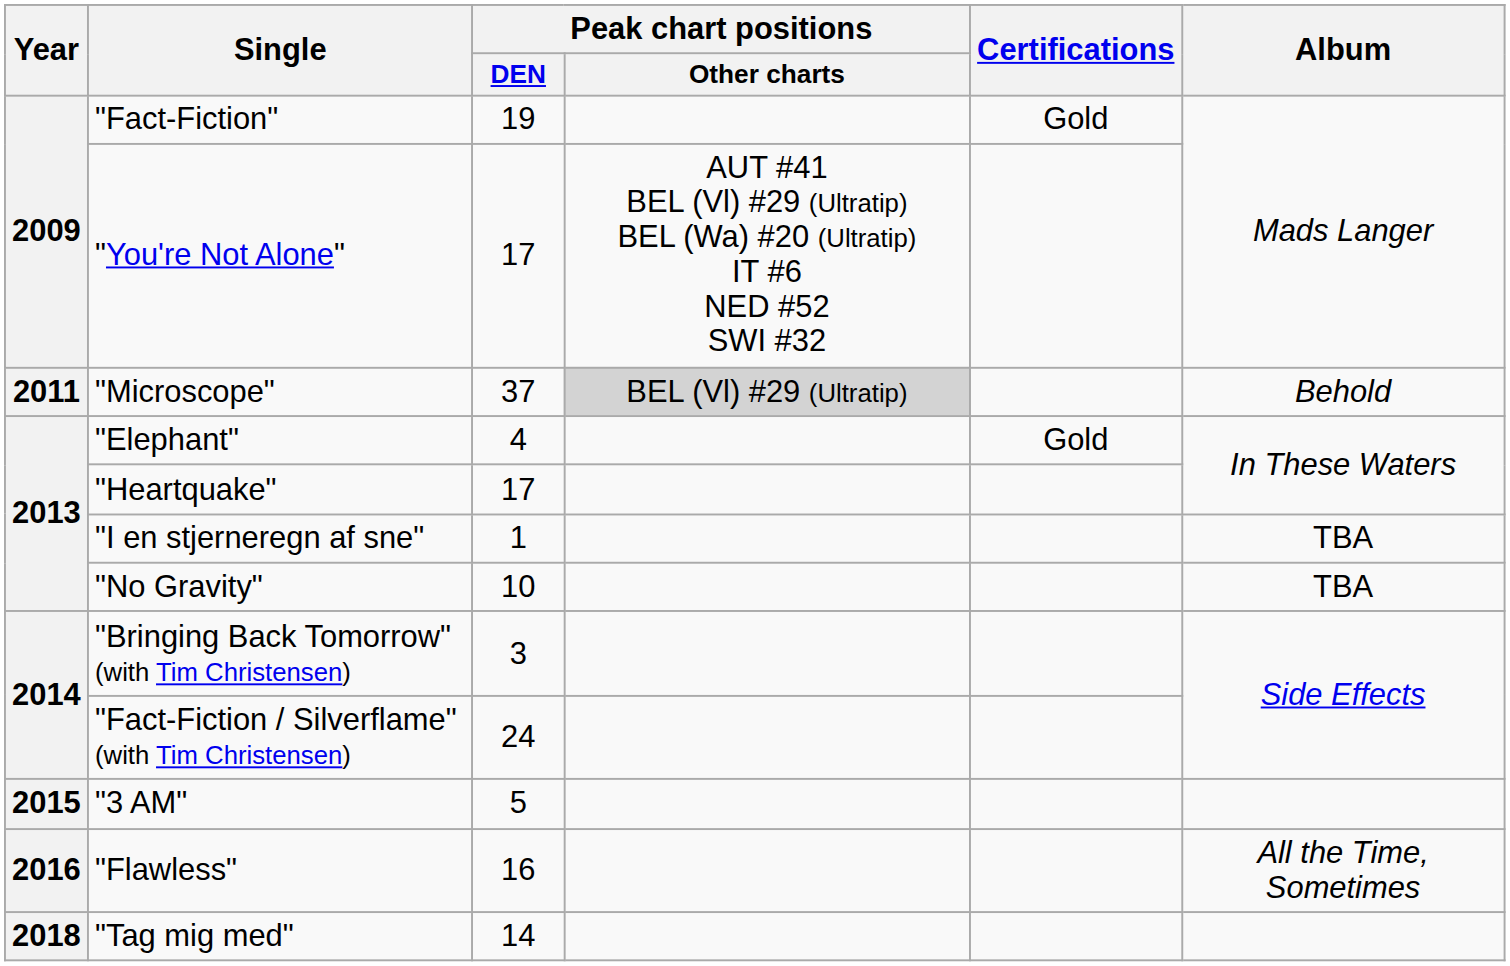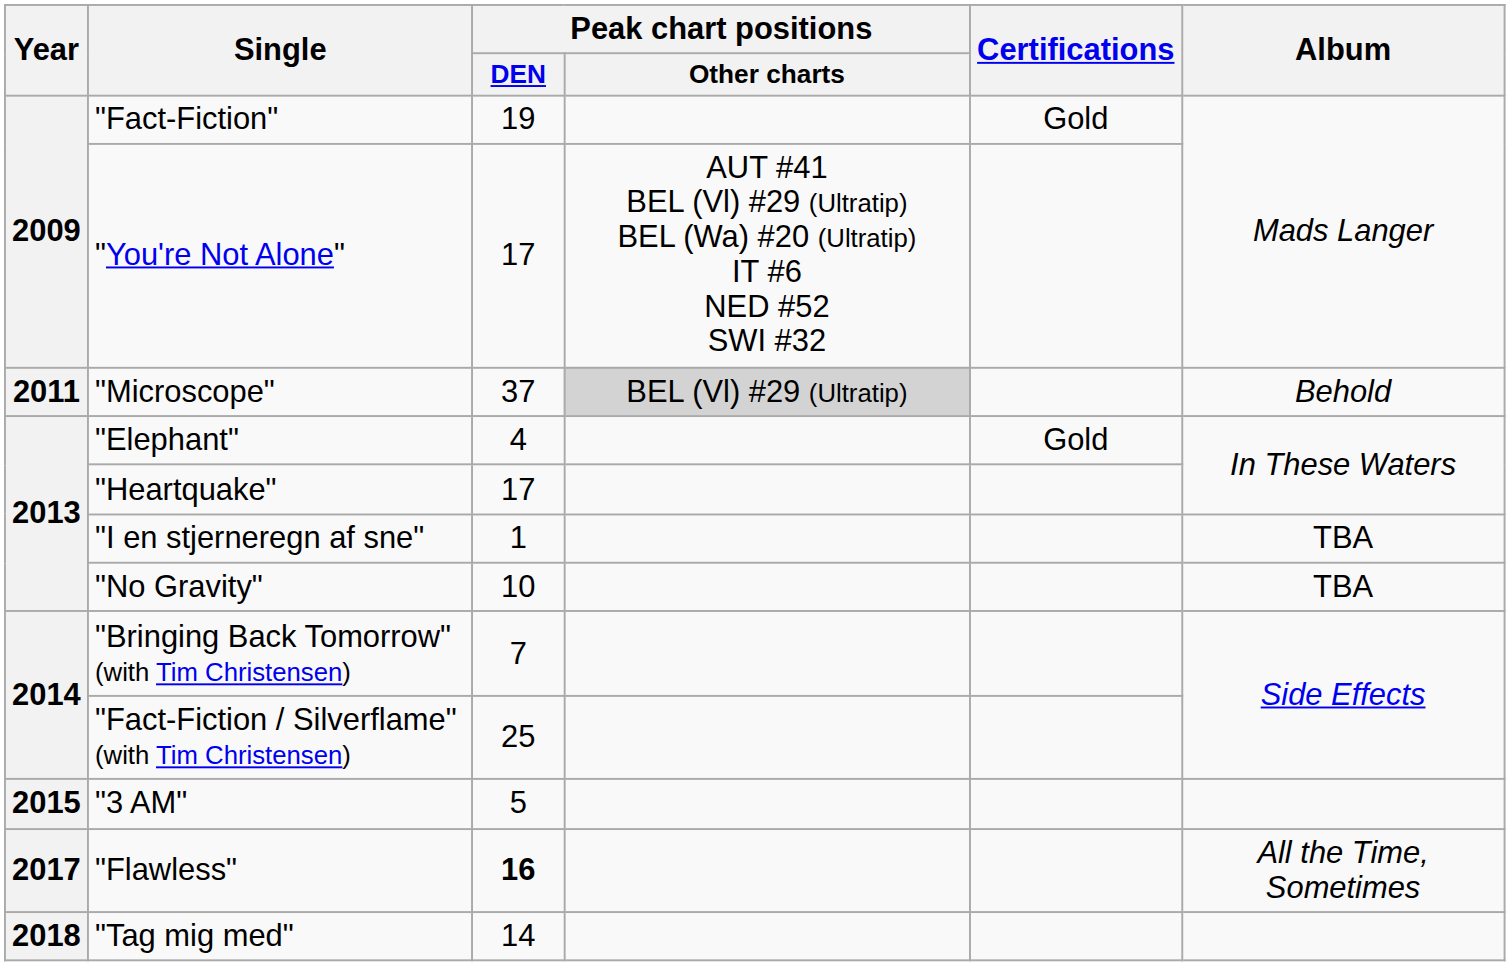"Bringing Back Tomorrow" (with Tim Christensen) | Peak chart positions / DEN: 3 -> 7
"Fact-Fiction / Silverflame" (with Tim Christensen) | Peak chart positions / DEN: 24 -> 25
"Flawless" | Year: 2016 -> 2017
"Flawless" | Peak chart positions / DEN: normal -> bold
